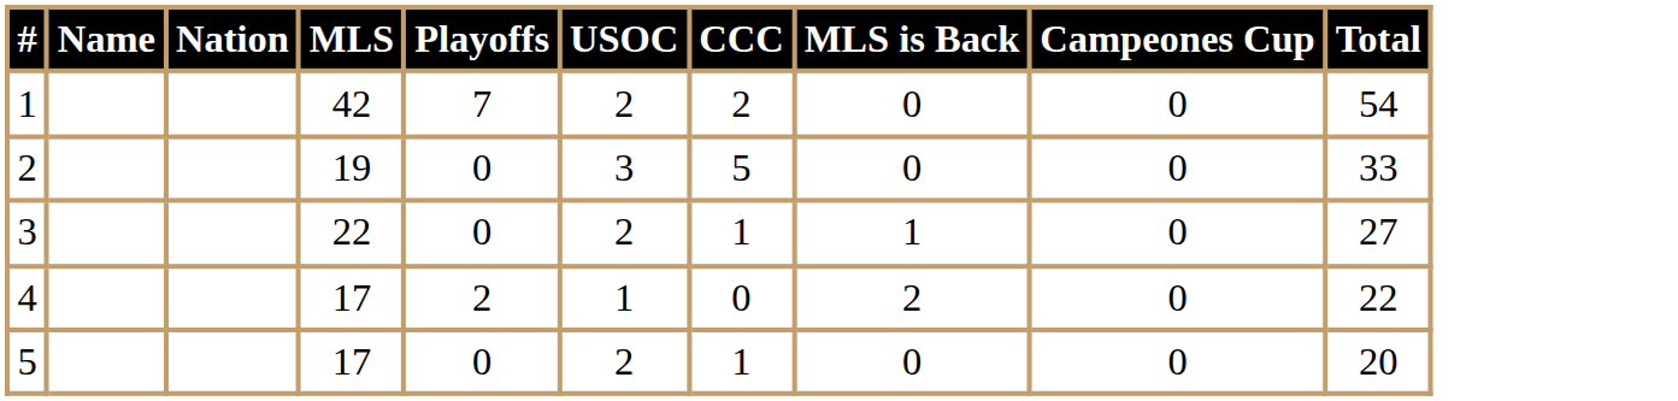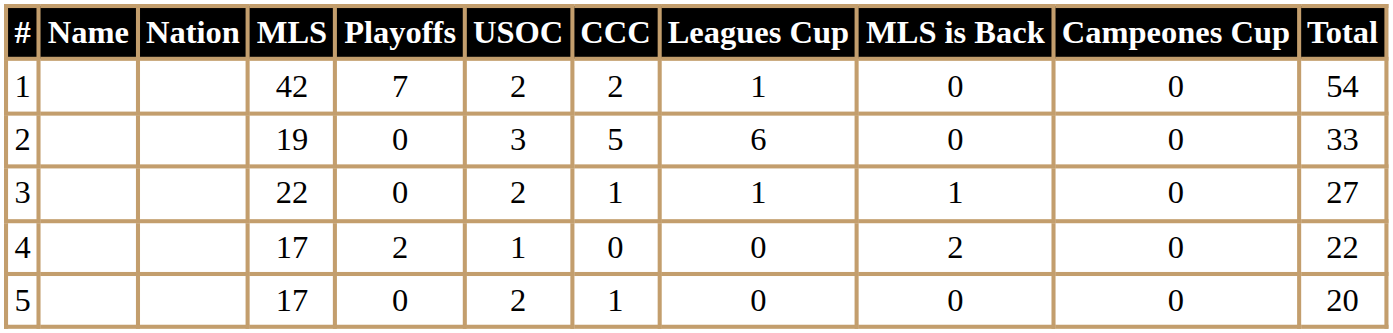+ column: Leagues Cup | 1 | 6 | 1 | 0 | 0
